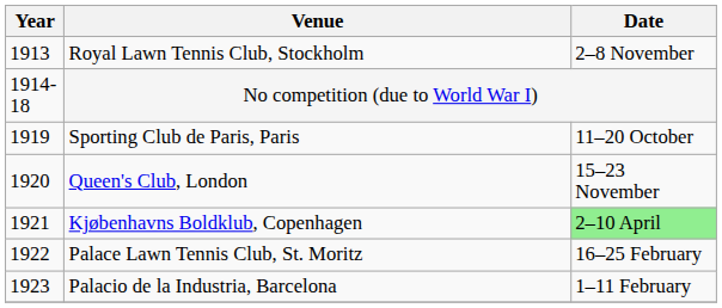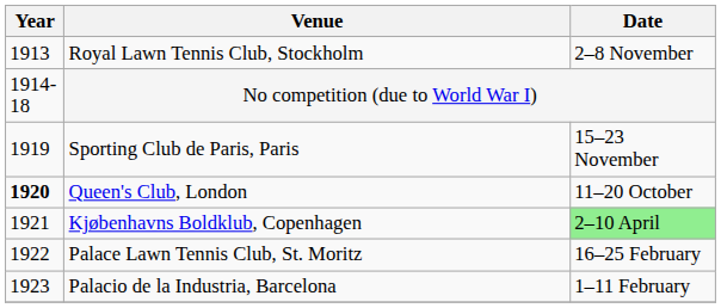Sporting Club de Paris, Paris | Date: 11–20 October -> 15–23 November
Queen's Club, London | Year: normal -> bold
Queen's Club, London | Date: 15–23 November -> 11–20 October
